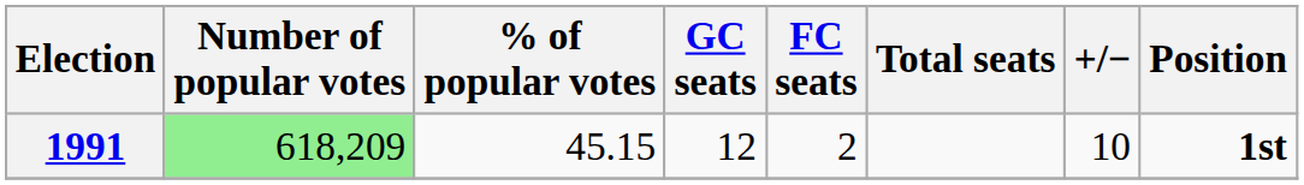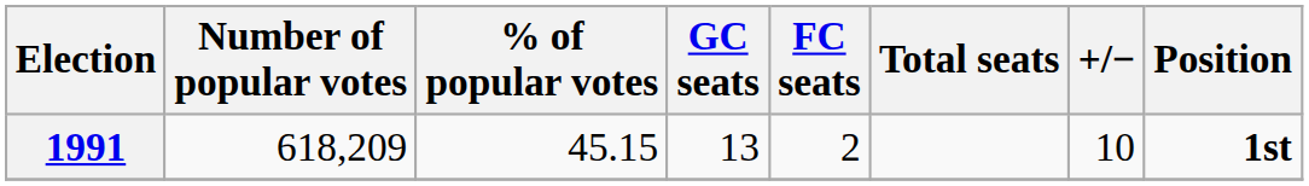1991 | Number of popular votes: lightgreen background -> no background
1991 | GC seats: 12 -> 13
